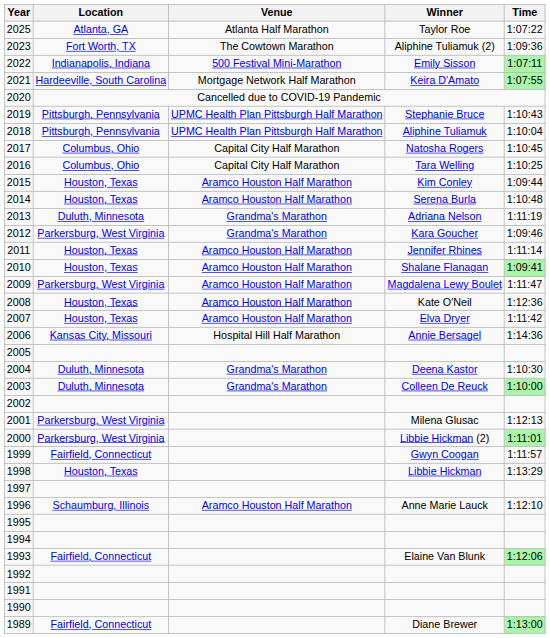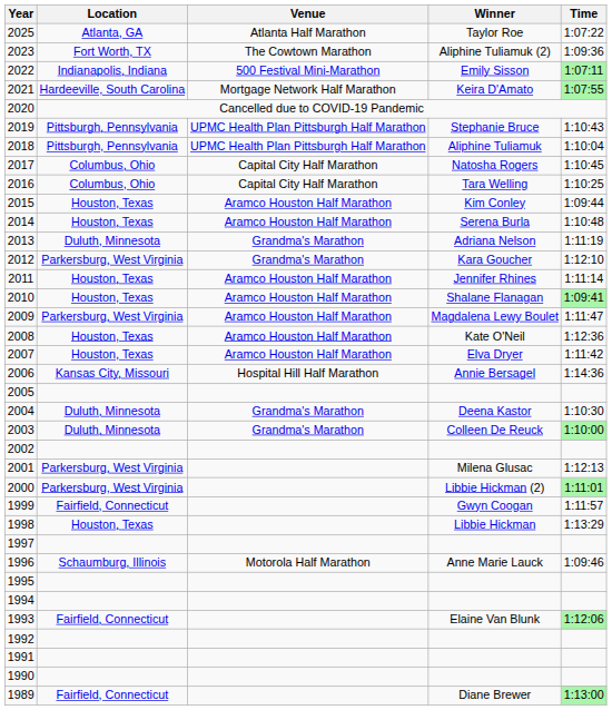2012 | Time: 1:09:46 -> 1:12:10
1996 | Venue: Aramco Houston Half Marathon -> Motorola Half Marathon
1996 | Time: 1:12:10 -> 1:09:46
